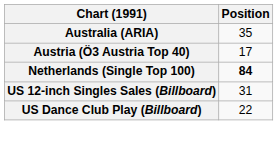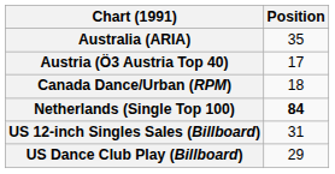+ row: Canada Dance/Urban (RPM) | 18
US Dance Club Play (Billboard) | Position: 22 -> 29
